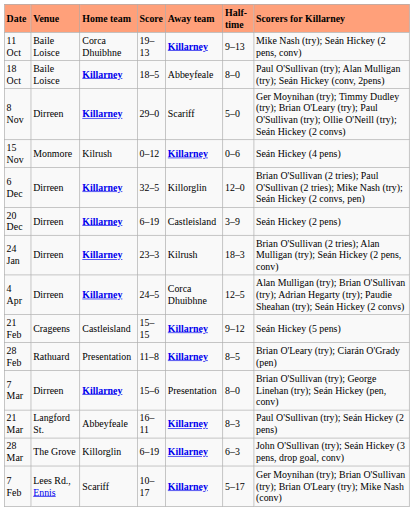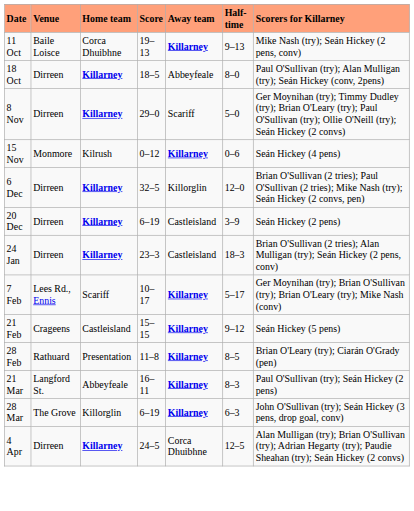18 Oct | Venue: Baile Loisce -> Dirreen
24 Jan | Away team: Kilrush -> Castleisland
rows swapped: 7 Feb <-> 4 Apr
- row: 7 Mar | Dirreen | Killarney | 15–6 | Presentation | 8–0 | Brian O'Sullivan (try); George Linehan (try); Seán Hickey (pen, conv)
